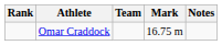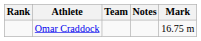columns swapped: Mark <-> Notes
